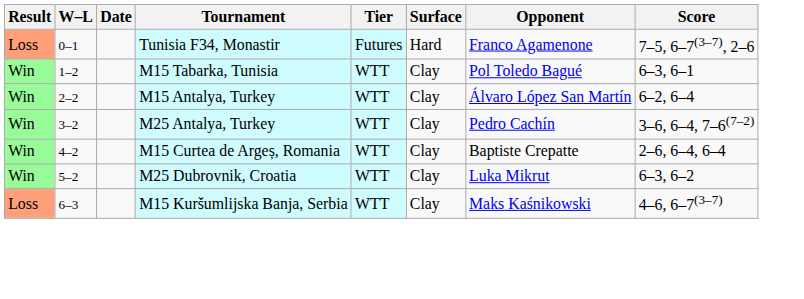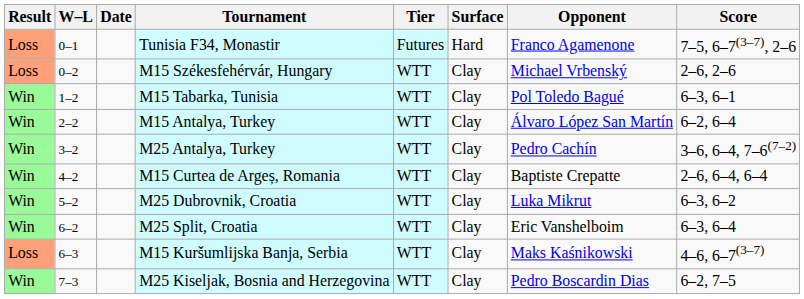+ row: Loss | 0–2 | M15 Székesfehérvár, Hungary | WTT | Clay | Michael Vrbenský | 2–6, 2–6
+ row: Win | 6–2 | M25 Split, Croatia | WTT | Clay | Eric Vanshelboim | 6–3, 6–4
+ row: Win | 7–3 | M25 Kiseljak, Bosnia and Herzegovina | WTT | Clay | Pedro Boscardin Dias | 6–2, 7–5
